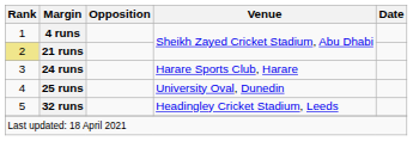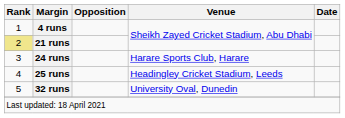25 runs | Venue: University Oval, Dunedin -> Headingley Cricket Stadium, Leeds
32 runs | Venue: Headingley Cricket Stadium, Leeds -> University Oval, Dunedin
